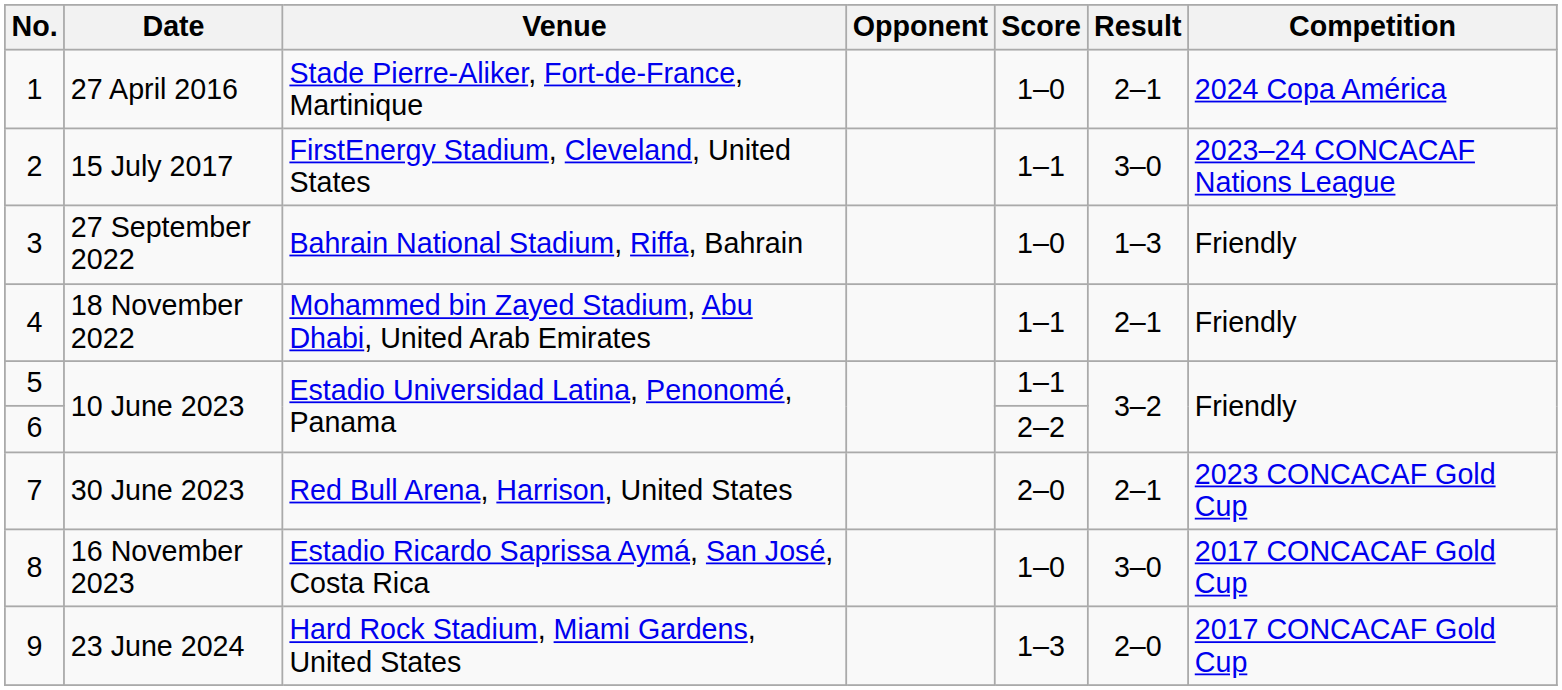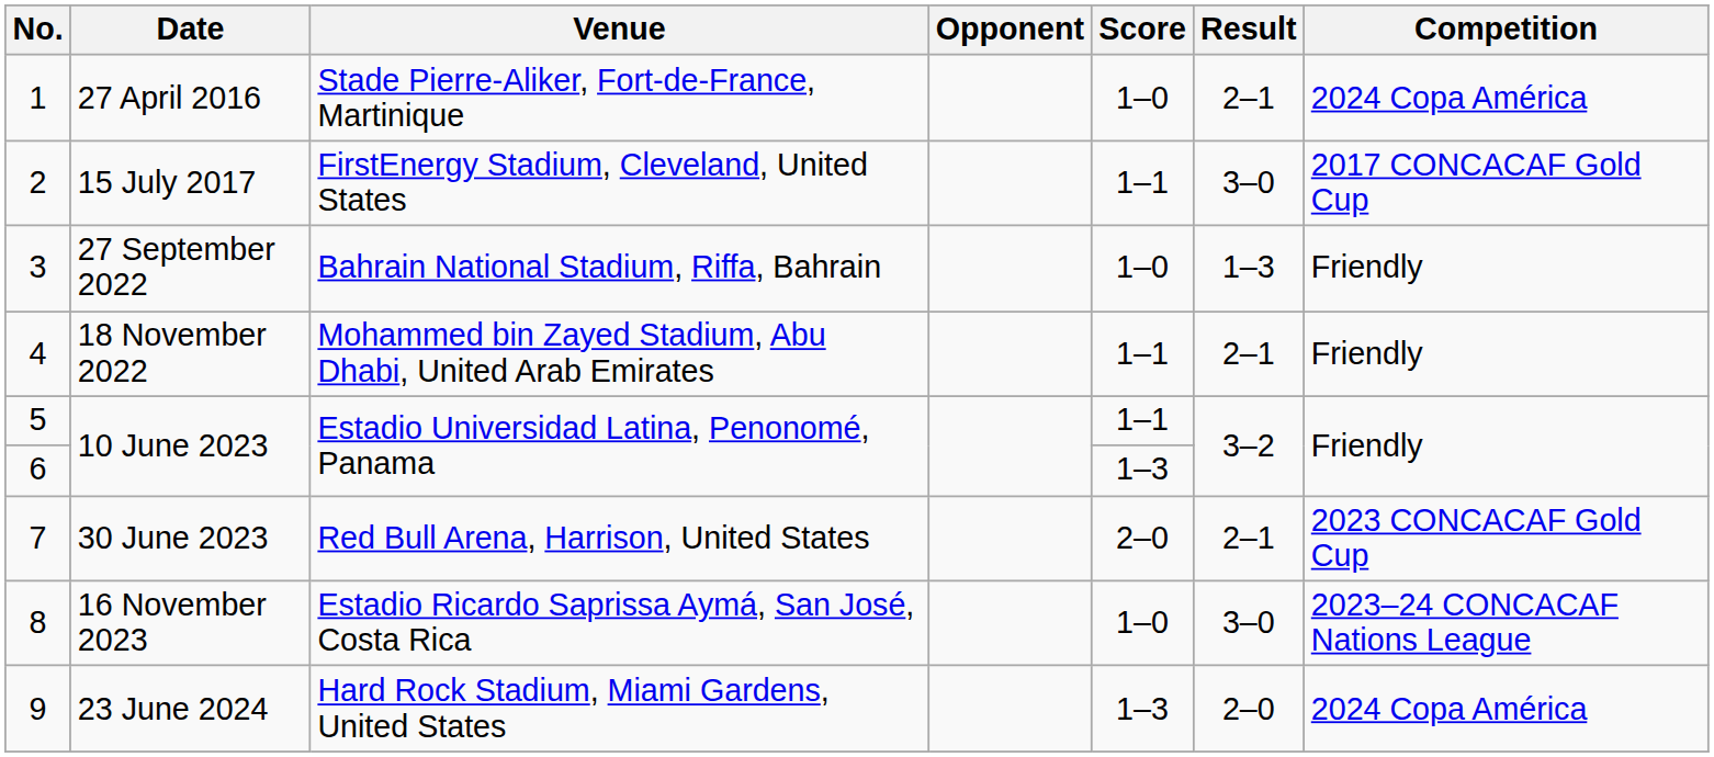2 | Competition: 2023–24 CONCACAF Nations League -> 2017 CONCACAF Gold Cup
6 | Score: 2–2 -> 1–3
8 | Competition: 2017 CONCACAF Gold Cup -> 2023–24 CONCACAF Nations League
9 | Competition: 2017 CONCACAF Gold Cup -> 2024 Copa América
